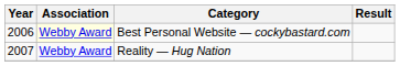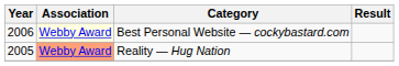Reality — Hug Nation | Year: 2007 -> 2005
Reality — Hug Nation | Association: no background -> lightsalmon background
